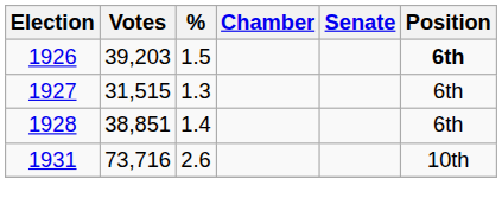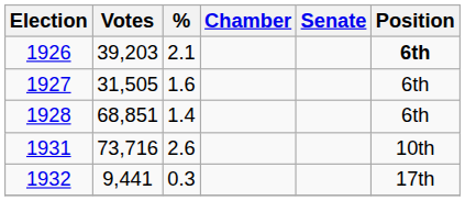1926 | %: 1.5 -> 2.1
1927 | Votes: 31,515 -> 31,505
1927 | %: 1.3 -> 1.6
1928 | Votes: 38,851 -> 68,851
+ row: 1932 | 9,441 | 0.3 | 17th
